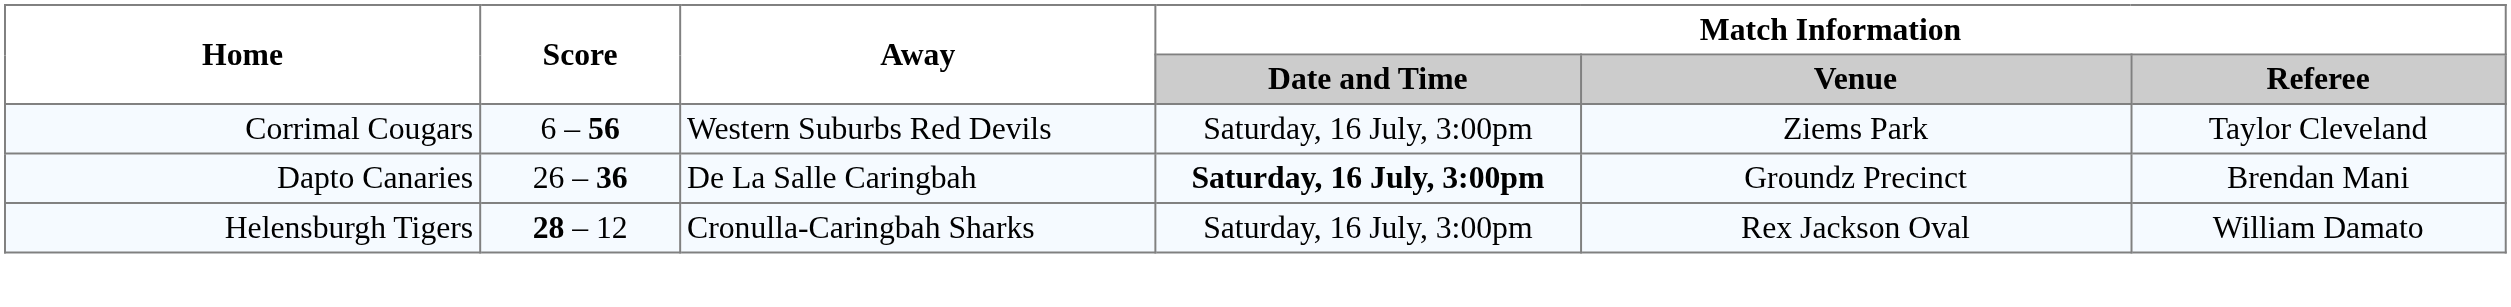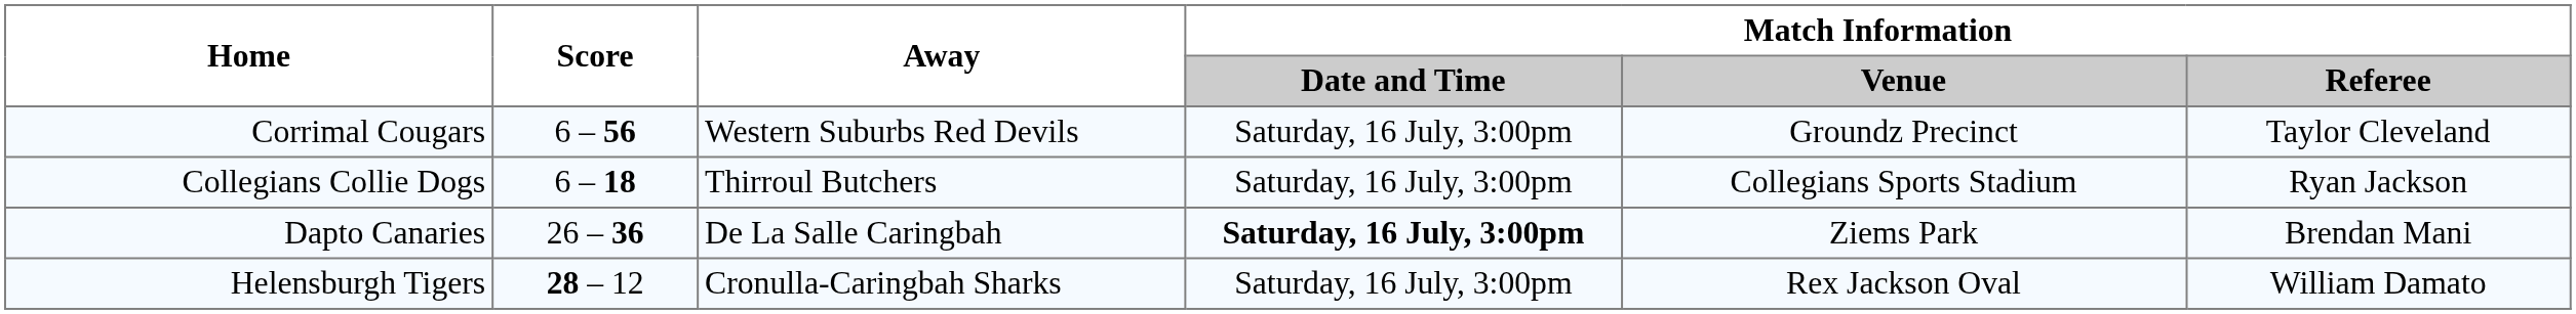Corrimal Cougars | Match Information / Venue: Ziems Park -> Groundz Precinct
+ row: Collegians Collie Dogs | 6 – 18 | Thirroul Butchers | Saturday, 16 July, 3:00pm | Collegians Sports Stadium | Ryan Jackson
Dapto Canaries | Match Information / Venue: Groundz Precinct -> Ziems Park
